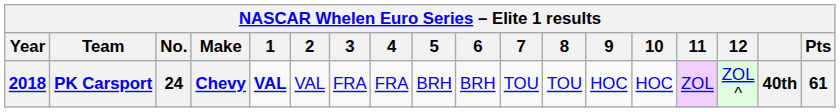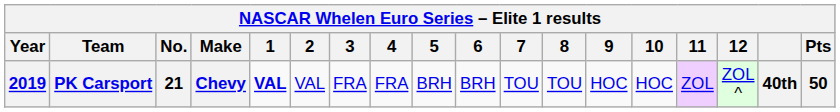PK Carsport | Year: 2018 -> 2019
PK Carsport | No.: 24 -> 21
PK Carsport | Pts: 61 -> 50
